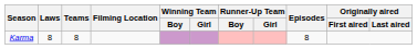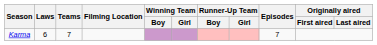Karma | Laws: 8 -> 6
Karma | Teams: 8 -> 7
Karma | Episodes: 8 -> 7
